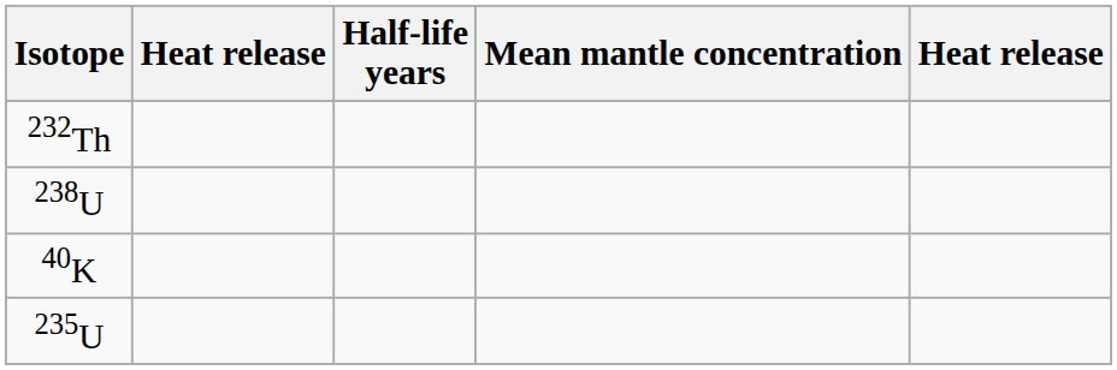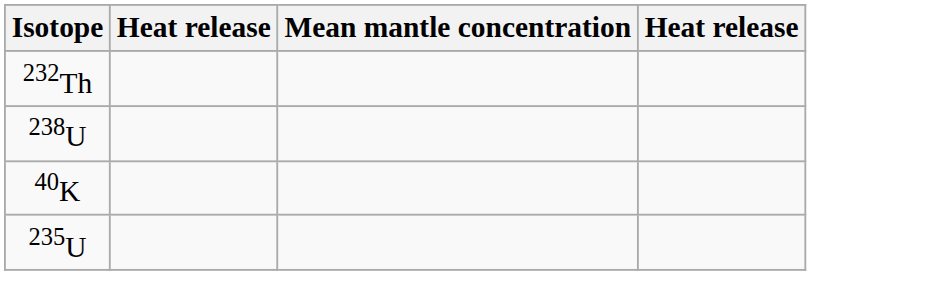- column: Half-life years
